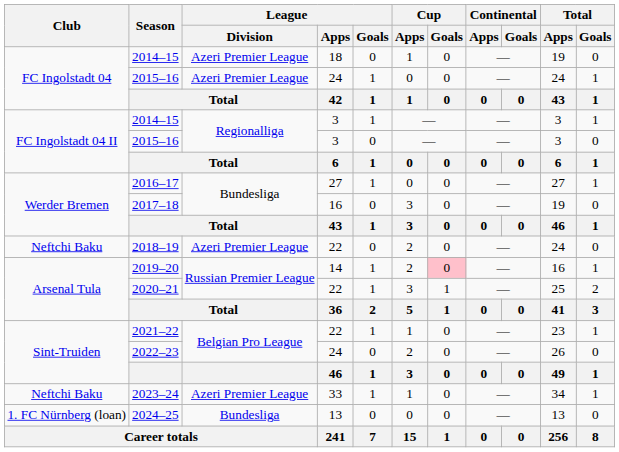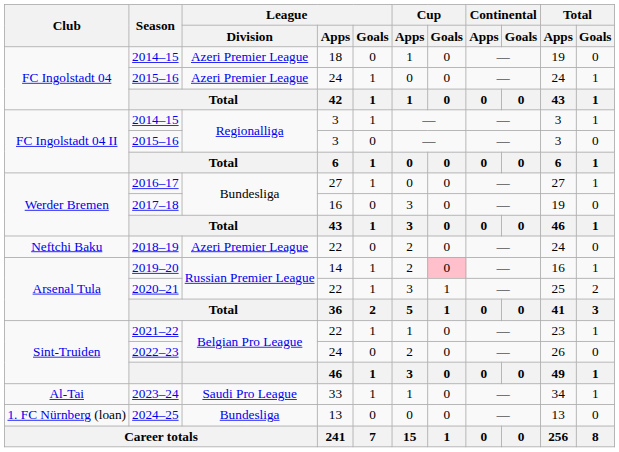2023–24 | Club: Neftchi Baku -> Al-Tai
2023–24 | League / Division: Azeri Premier League -> Saudi Pro League
